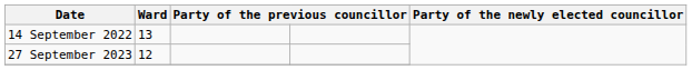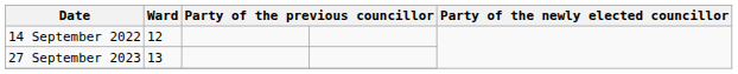14 September 2022 | Ward: 13 -> 12
27 September 2023 | Ward: 12 -> 13
